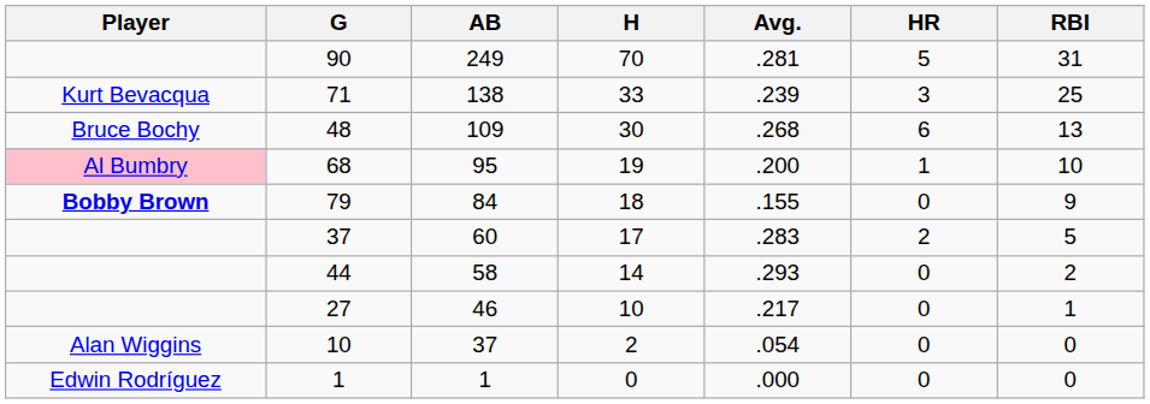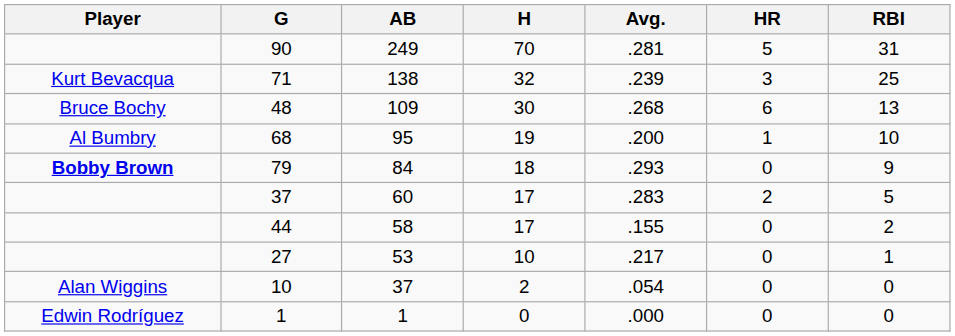71 | H: 33 -> 32
68 | Player: pink background -> no background
79 | Avg.: .155 -> .293
44 | H: 14 -> 17
44 | Avg.: .293 -> .155
27 | AB: 46 -> 53
